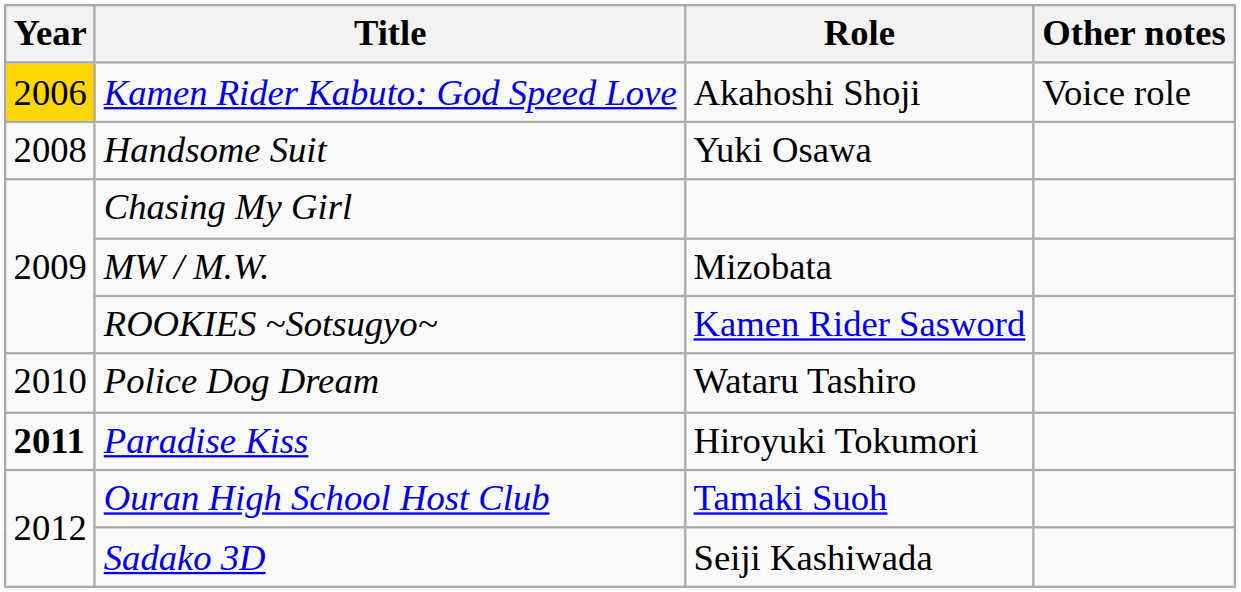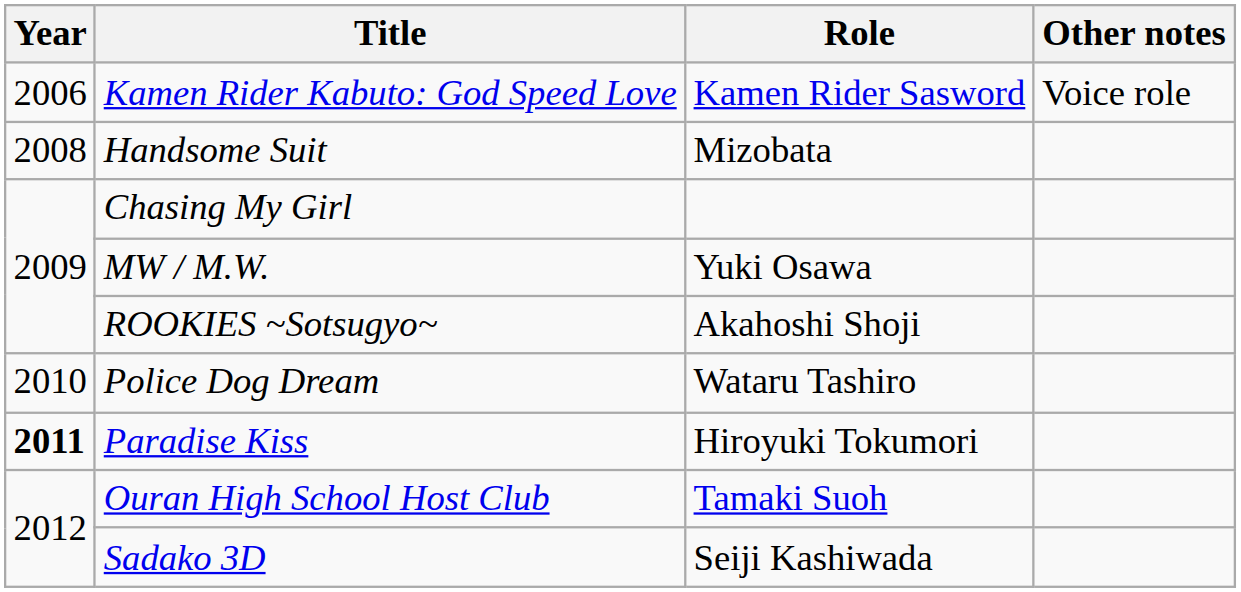Kamen Rider Kabuto: God Speed Love | Year: gold background -> no background
Kamen Rider Kabuto: God Speed Love | Role: Akahoshi Shoji -> Kamen Rider Sasword
Handsome Suit | Role: Yuki Osawa -> Mizobata
MW / M.W. | Role: Mizobata -> Yuki Osawa
ROOKIES ~Sotsugyo~ | Role: Kamen Rider Sasword -> Akahoshi Shoji
